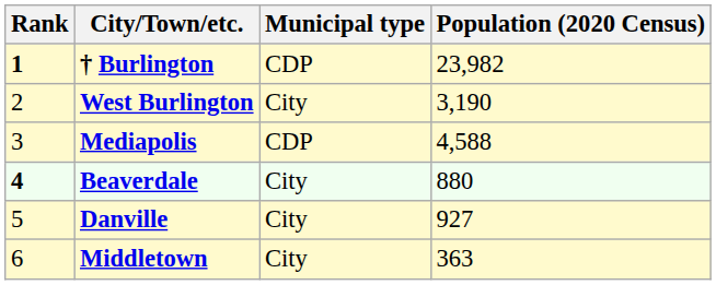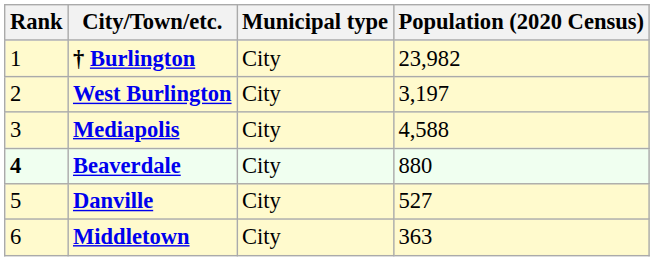† Burlington | Rank: bold -> normal
† Burlington | Municipal type: CDP -> City
West Burlington | Population (2020 Census): 3,190 -> 3,197
Mediapolis | Municipal type: CDP -> City
Danville | Population (2020 Census): 927 -> 527
